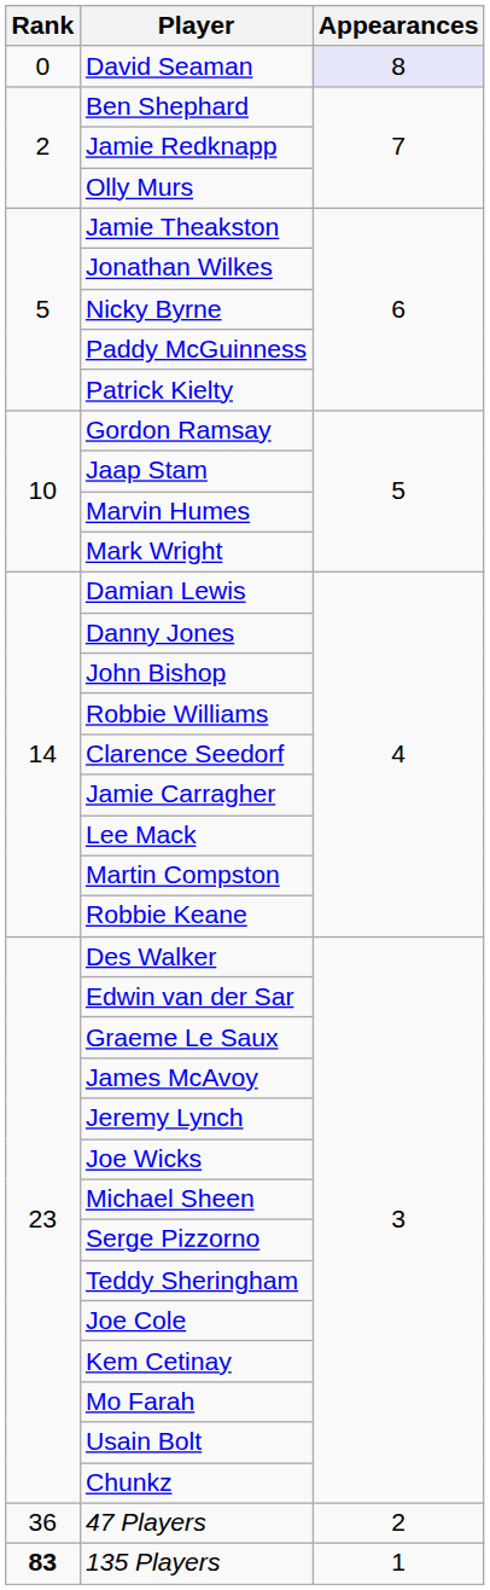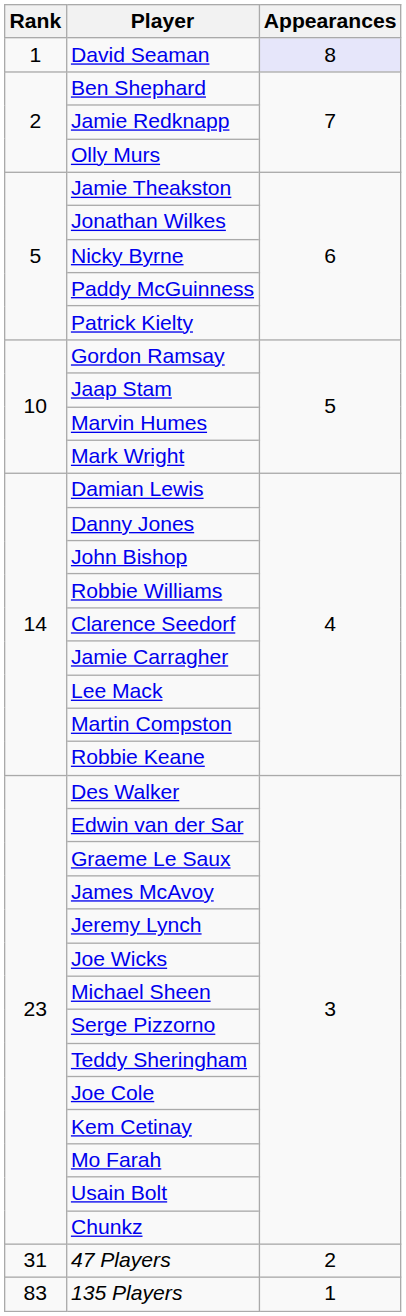David Seaman | Rank: 0 -> 1
47 Players | Rank: 36 -> 31
135 Players | Rank: bold -> normal
